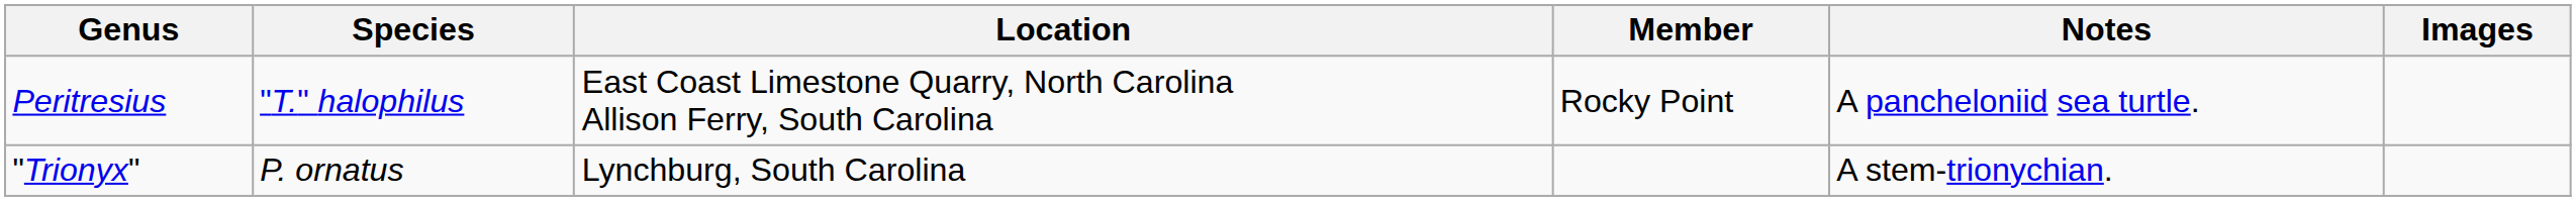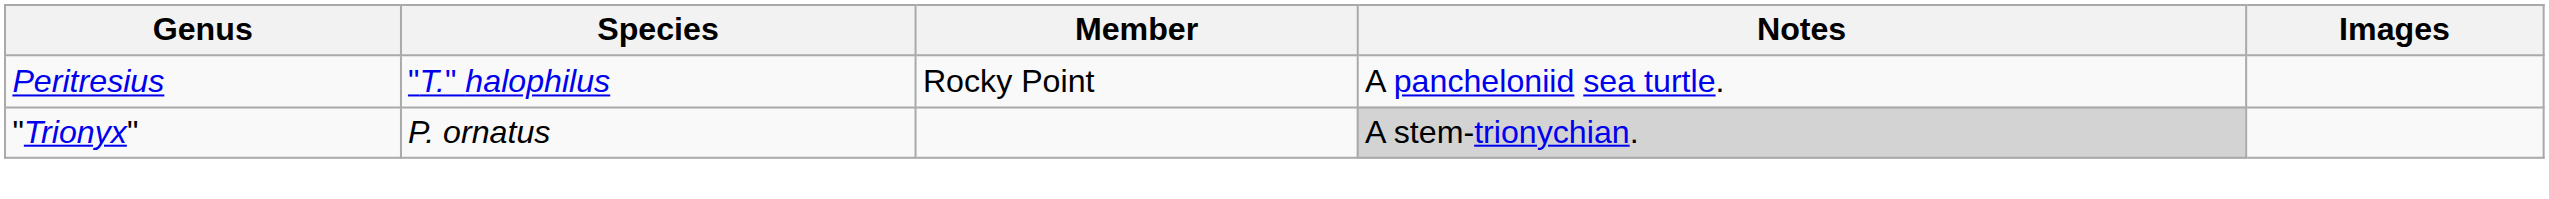- column: Location | East Coast Limestone Quarry, North Carolina Allison Ferry, South Carolina | Lynchburg, South Carolina
"Trionyx" | Notes: no background -> lightgrey background
